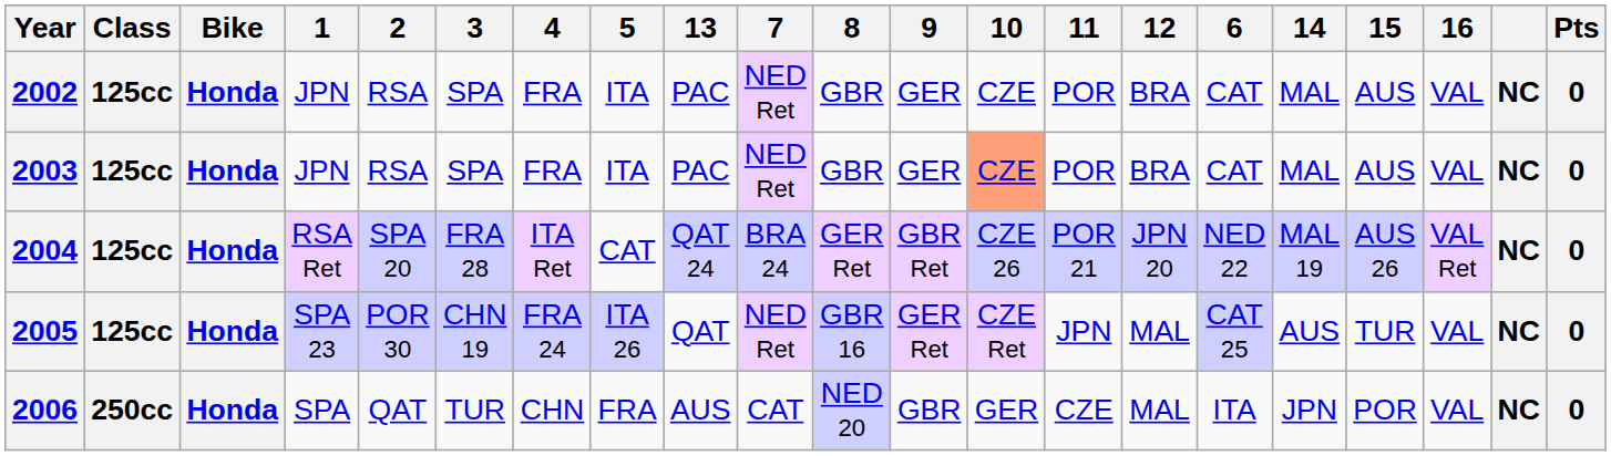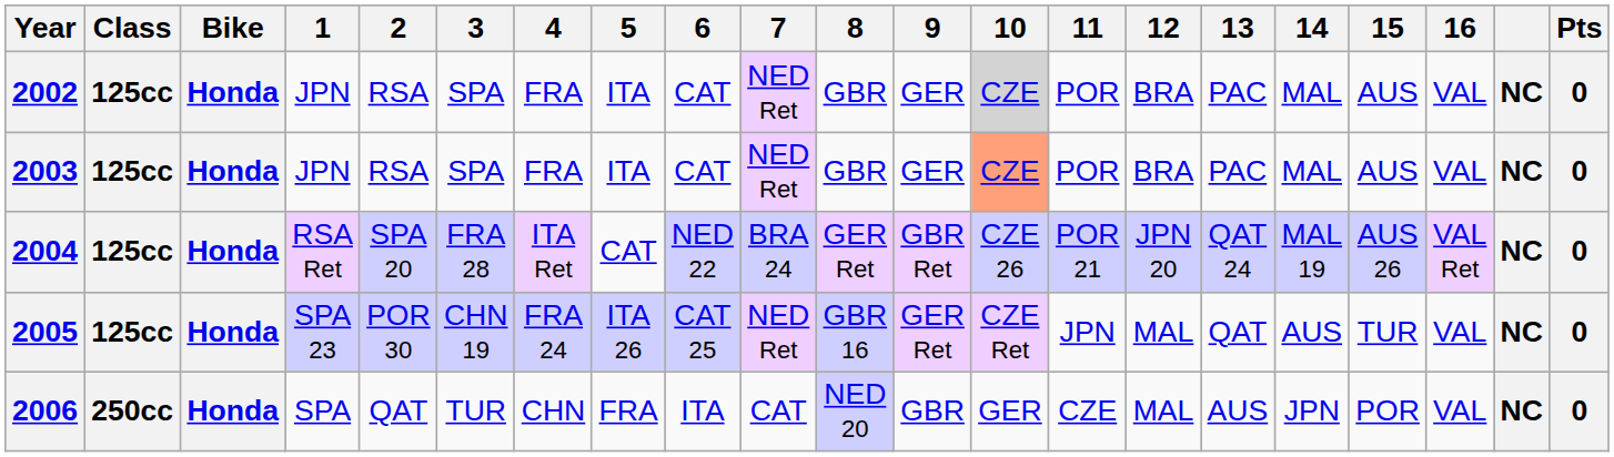columns swapped: 6 <-> 13
2002 | 10: no background -> lightgrey background
